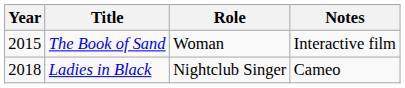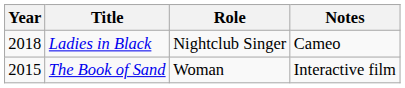rows swapped: The Book of Sand <-> Ladies in Black
